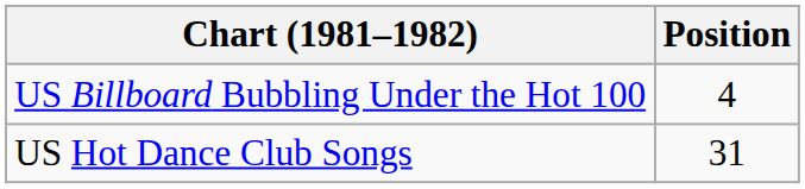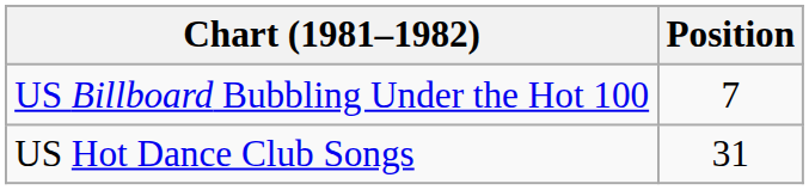US Billboard Bubbling Under the Hot 100 | Position: 4 -> 7
